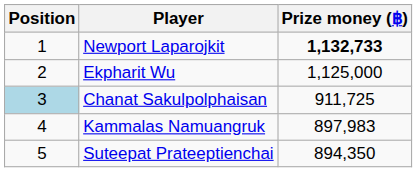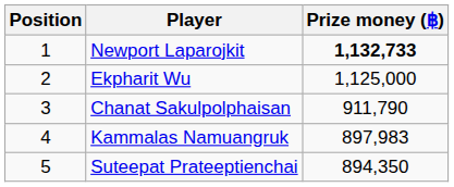Chanat Sakulpolphaisan | Position: lightblue background -> no background
Chanat Sakulpolphaisan | Prize money (฿): 911,725 -> 911,790
